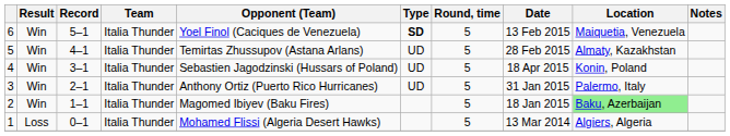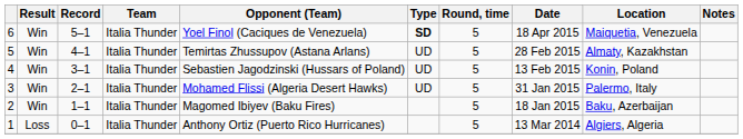6 | Date: 13 Feb 2015 -> 18 Apr 2015
4 | Date: 18 Apr 2015 -> 13 Feb 2015
3 | Opponent (Team): Anthony Ortiz (Puerto Rico Hurricanes) -> Mohamed Flissi (Algeria Desert Hawks)
2 | Location: lightgreen background -> no background
1 | Opponent (Team): Mohamed Flissi (Algeria Desert Hawks) -> Anthony Ortiz (Puerto Rico Hurricanes)
